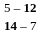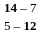rows swapped: 5 – 12 <-> 14 – 7
